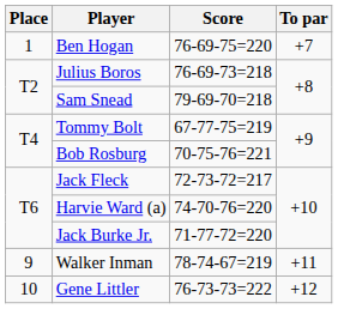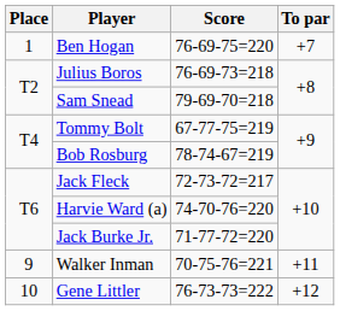Bob Rosburg | Score: 70-75-76=221 -> 78-74-67=219
Walker Inman | Score: 78-74-67=219 -> 70-75-76=221
